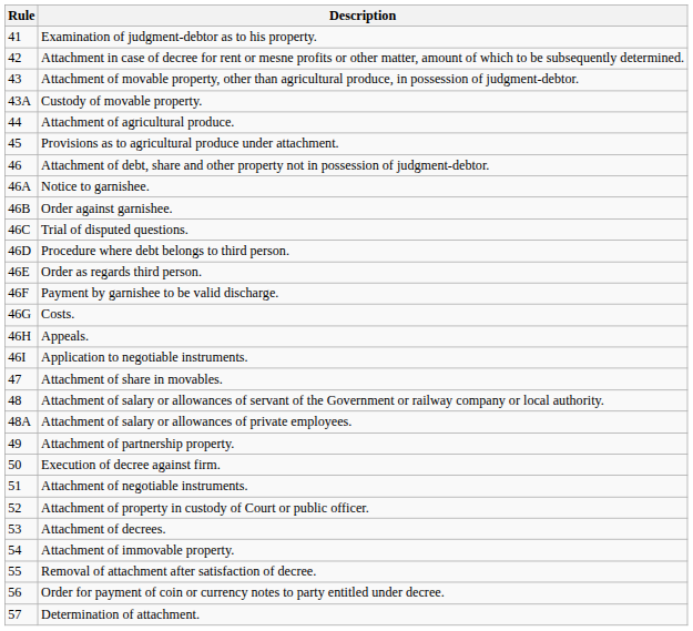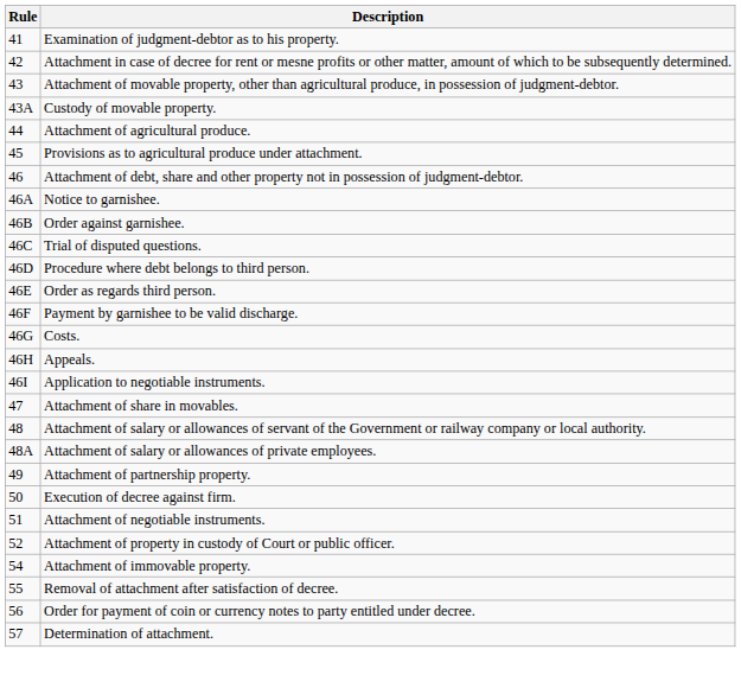- row: 53 | Attachment of decrees.
